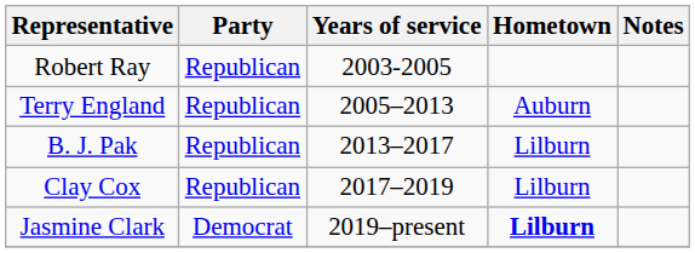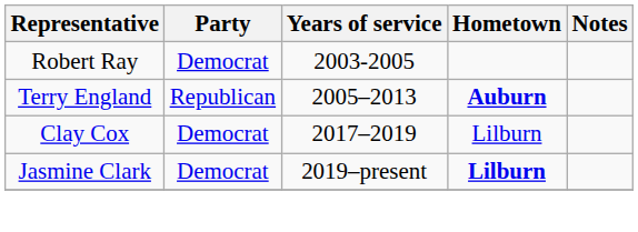Robert Ray | Party: Republican -> Democrat
Terry England | Hometown: normal -> bold
- row: B. J. Pak | Republican | 2013–2017 | Lilburn
Clay Cox | Party: Republican -> Democrat
